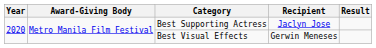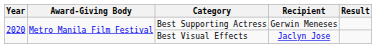Best Supporting Actress | Recipient: Jaclyn Jose -> Gerwin Meneses
Best Visual Effects | Recipient: Gerwin Meneses -> Jaclyn Jose
